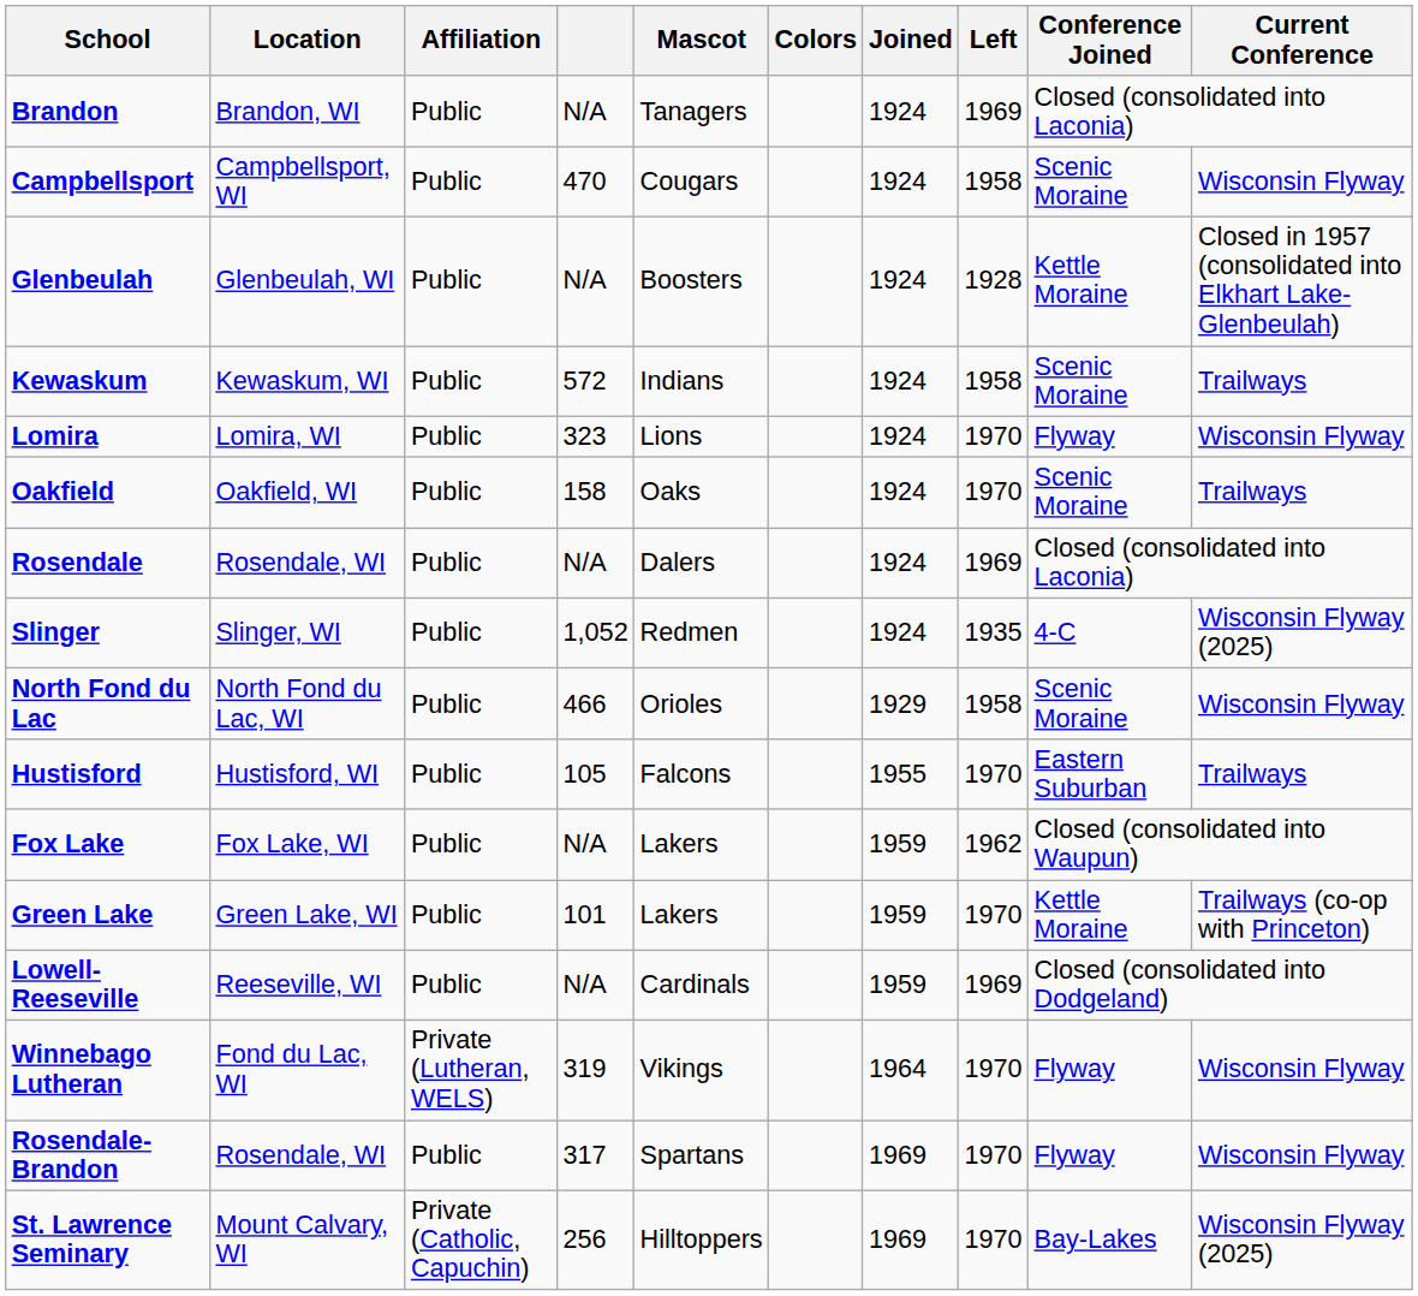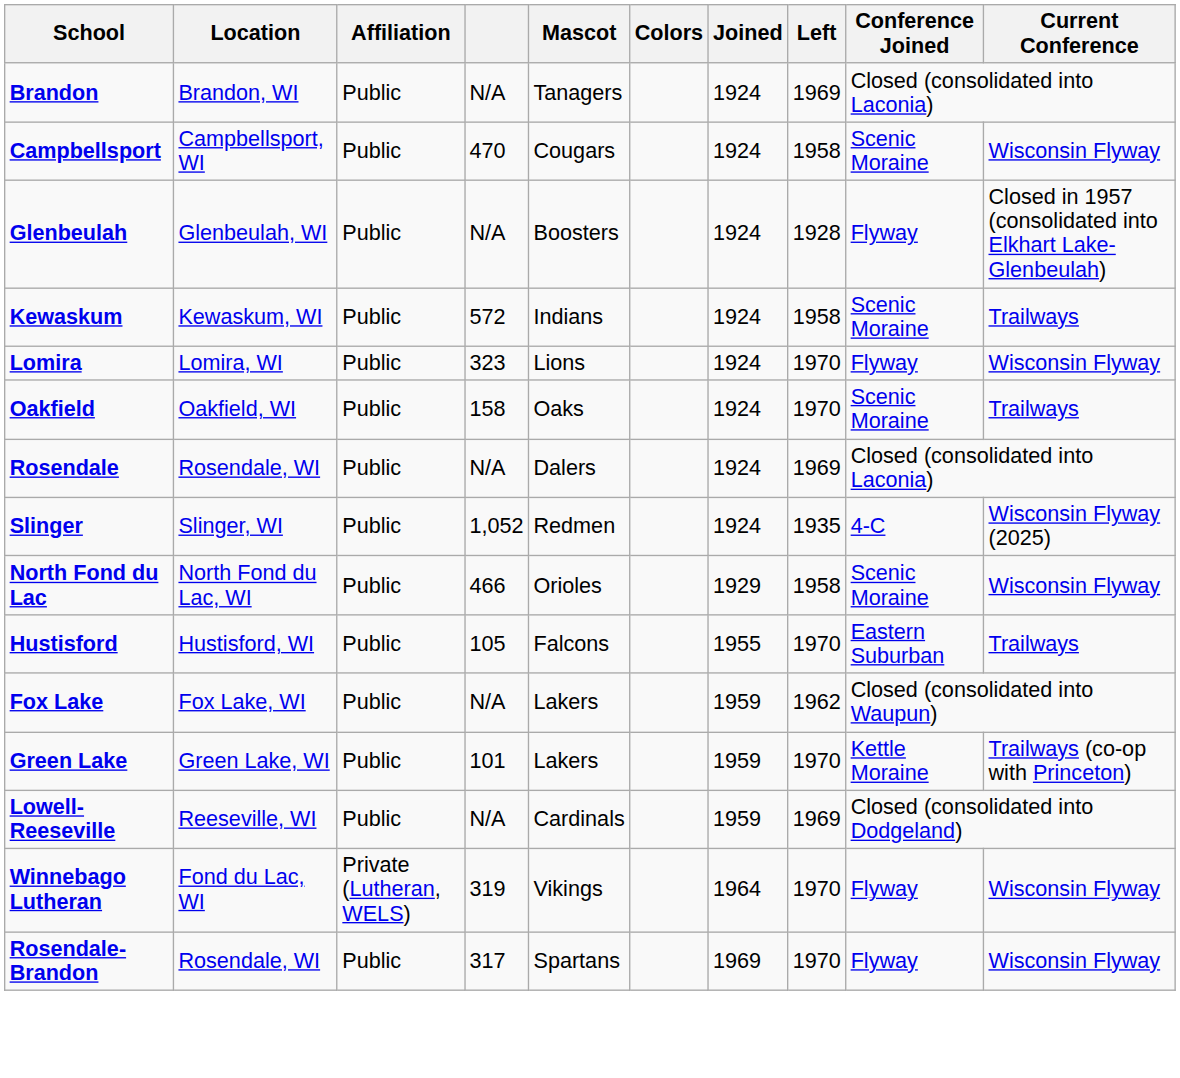Glenbeulah | Conference Joined: Kettle Moraine -> Flyway
- row: St. Lawrence Seminary | Mount Calvary, WI | Private (Catholic, Capuchin) | 256 | Hilltoppers | 1969 | 1970 | Bay-Lakes | Wisconsin Flyway (2025)
